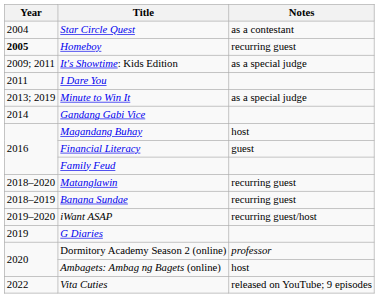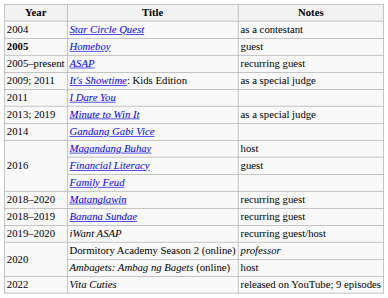Homeboy | Notes: recurring guest -> guest
+ row: 2005–present | ASAP | recurring guest
- row: 2019 | G Diaries
